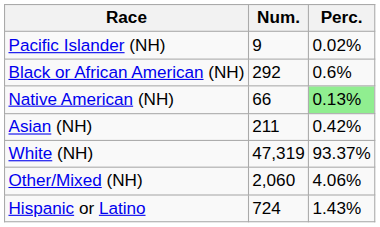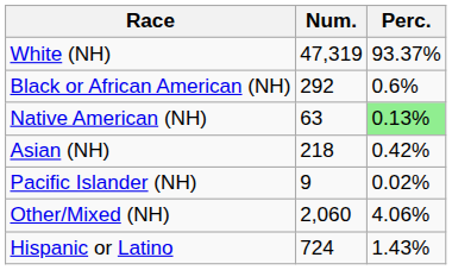rows swapped: White (NH) <-> Pacific Islander (NH)
Native American (NH) | Num.: 66 -> 63
Asian (NH) | Num.: 211 -> 218
